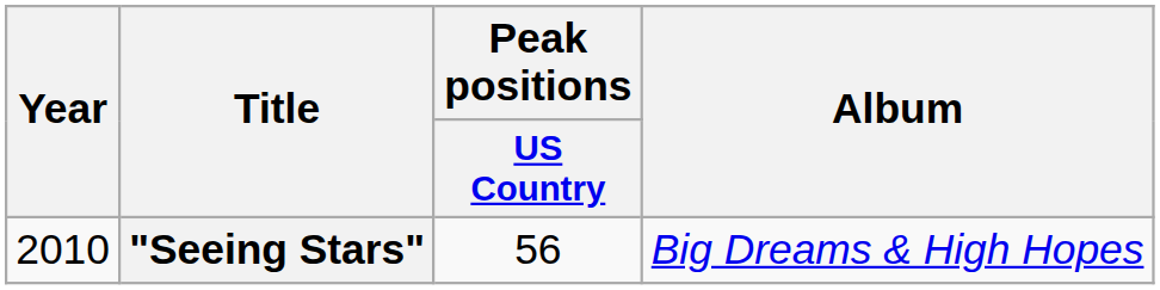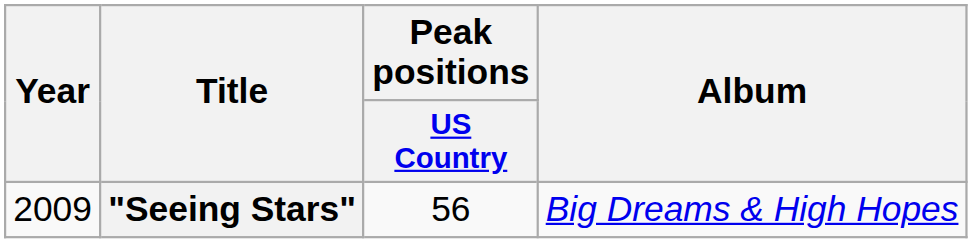"Seeing Stars" | Year: 2010 -> 2009
